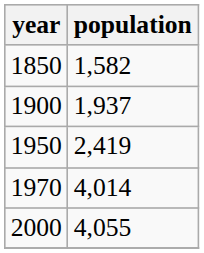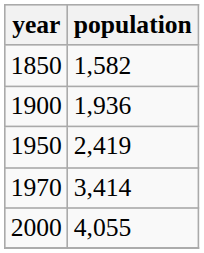1900 | population: 1,937 -> 1,936
1970 | population: 4,014 -> 3,414
